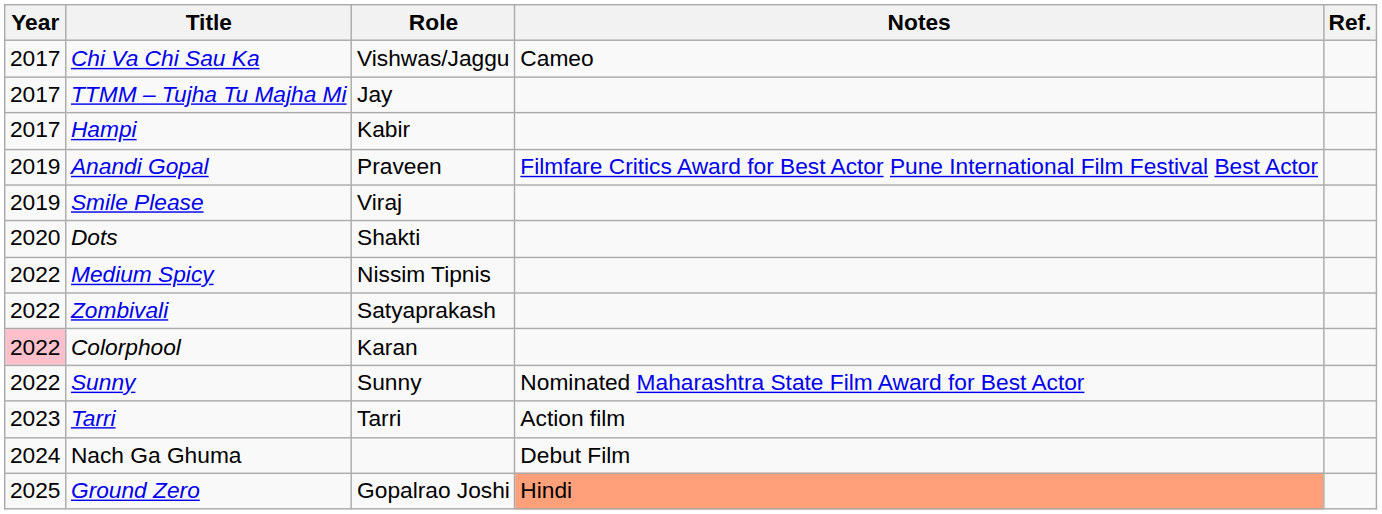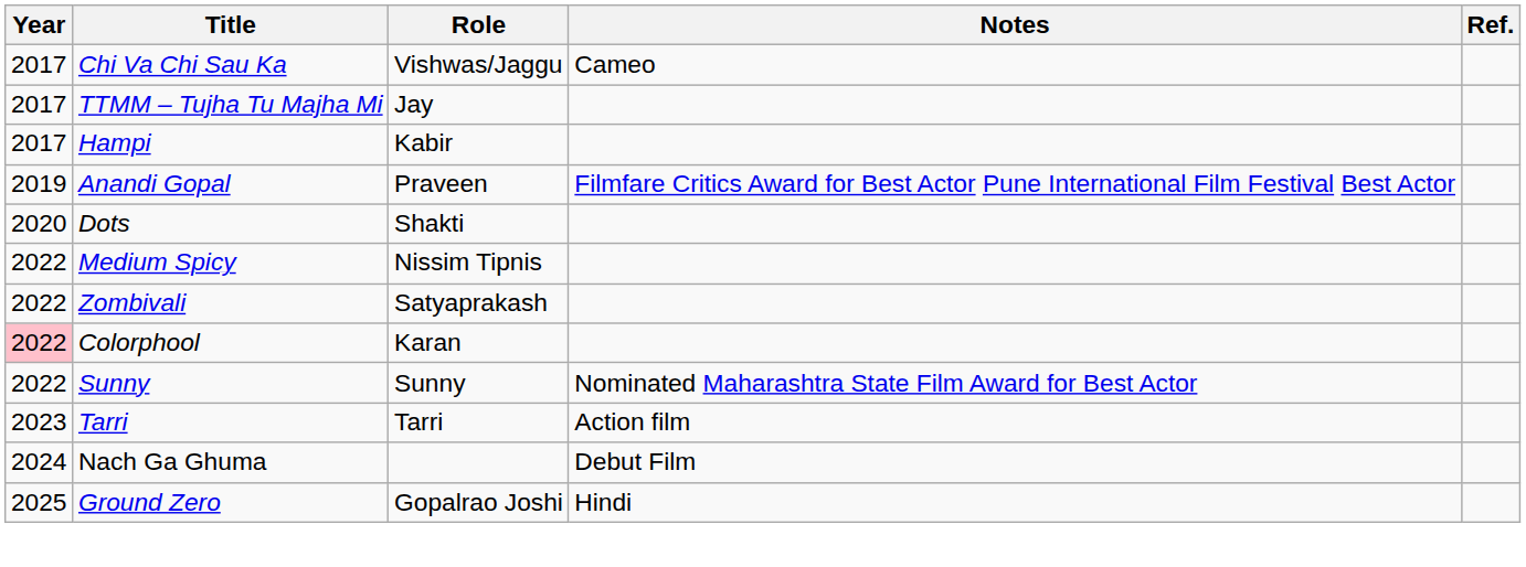- row: 2019 | Smile Please | Viraj
Ground Zero | Notes: lightsalmon background -> no background
